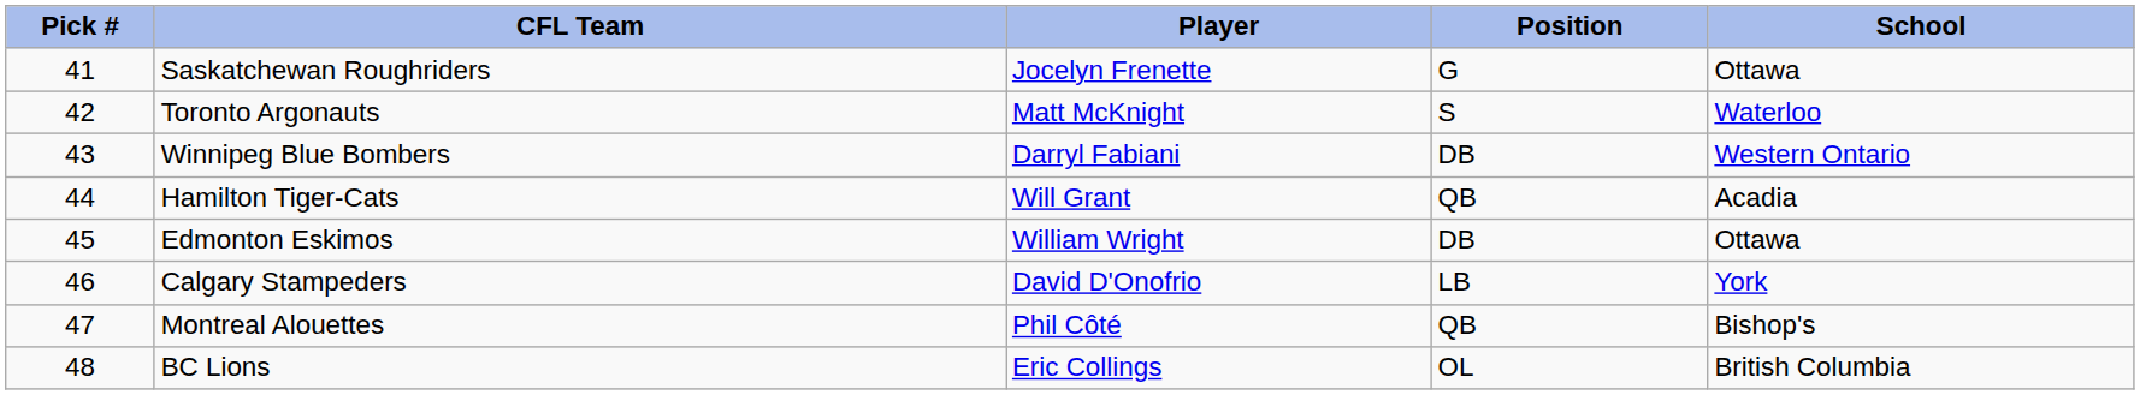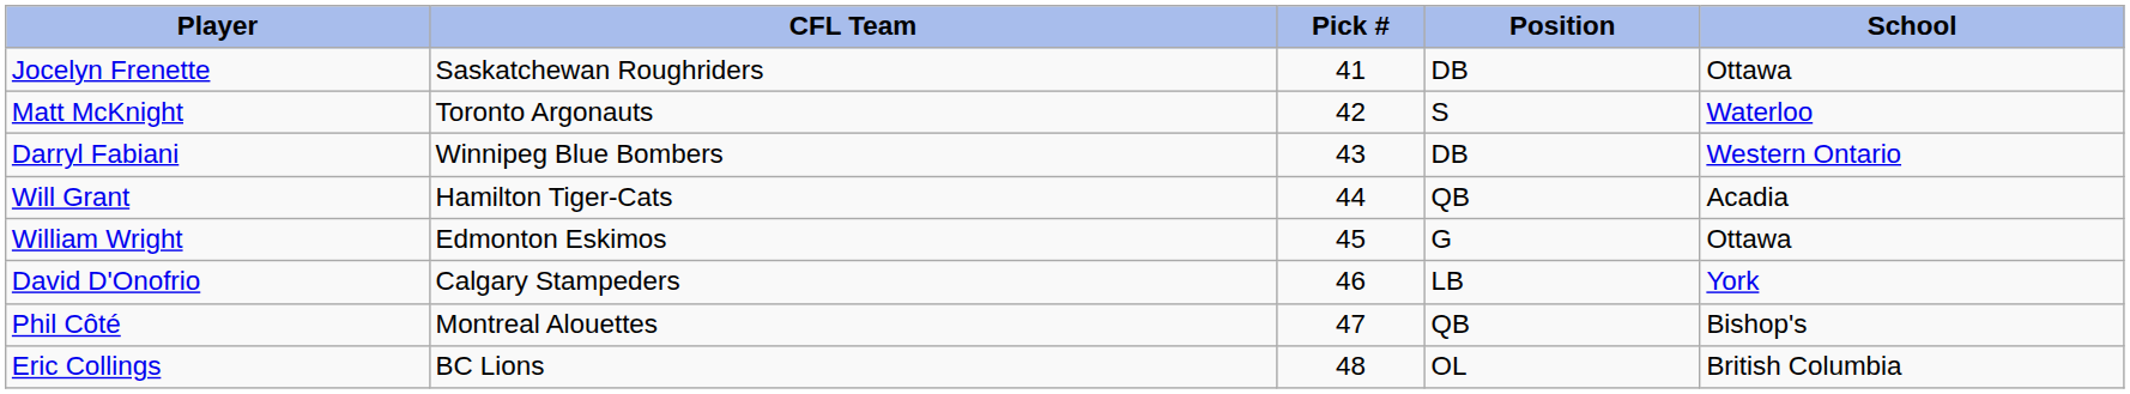columns swapped: Pick # <-> Player
Saskatchewan Roughriders | Position: G -> DB
Edmonton Eskimos | Position: DB -> G
